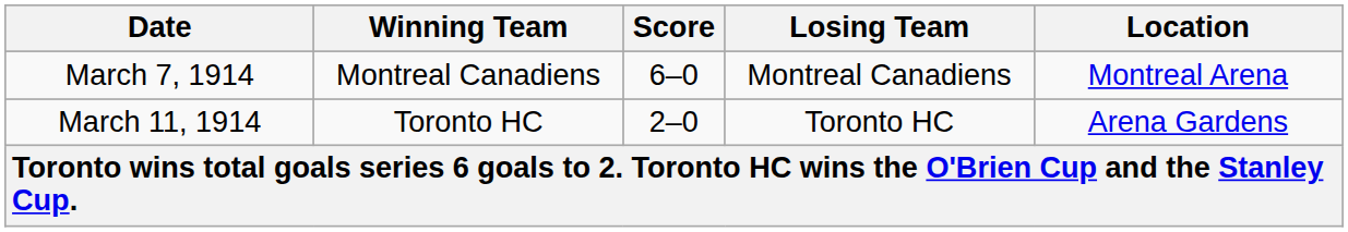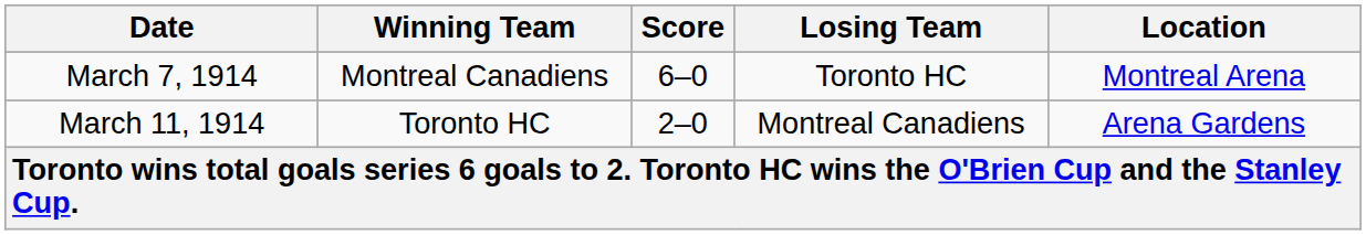March 7, 1914 | Losing Team: Montreal Canadiens -> Toronto HC
March 11, 1914 | Losing Team: Toronto HC -> Montreal Canadiens
